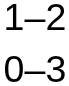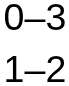rows swapped: 0–3 <-> 1–2
